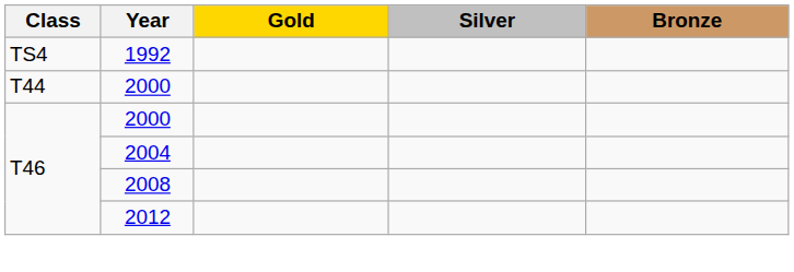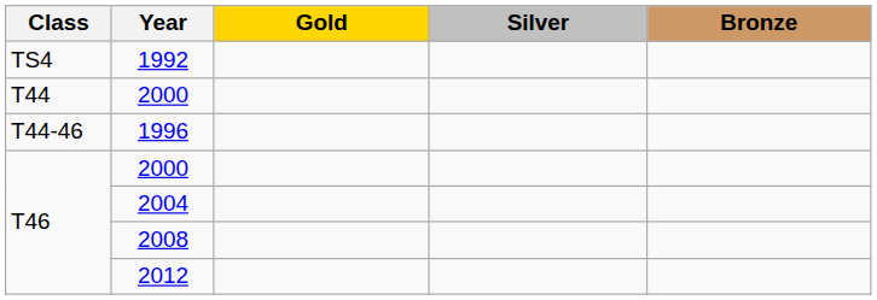+ row: T44-46 | 1996
